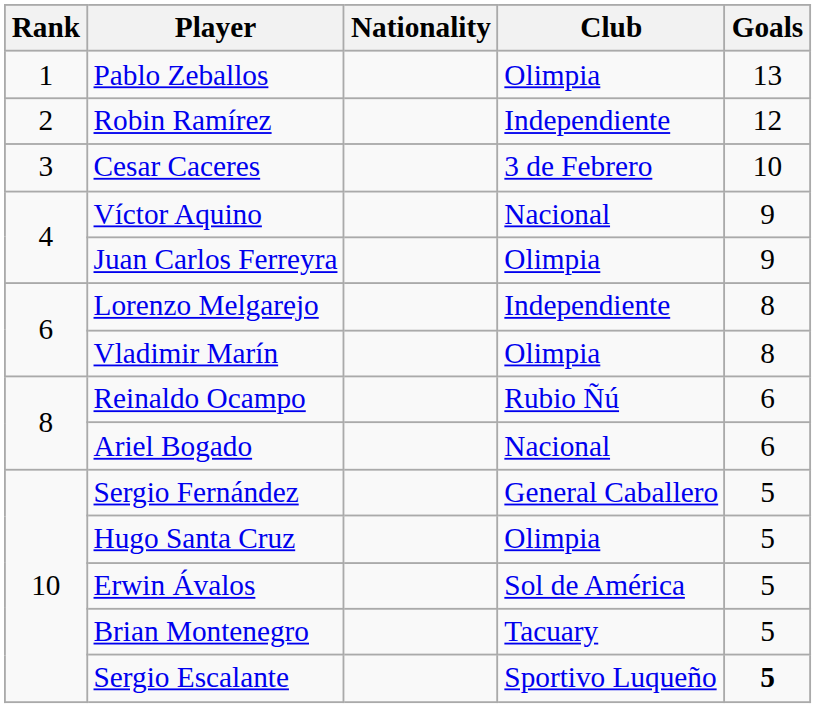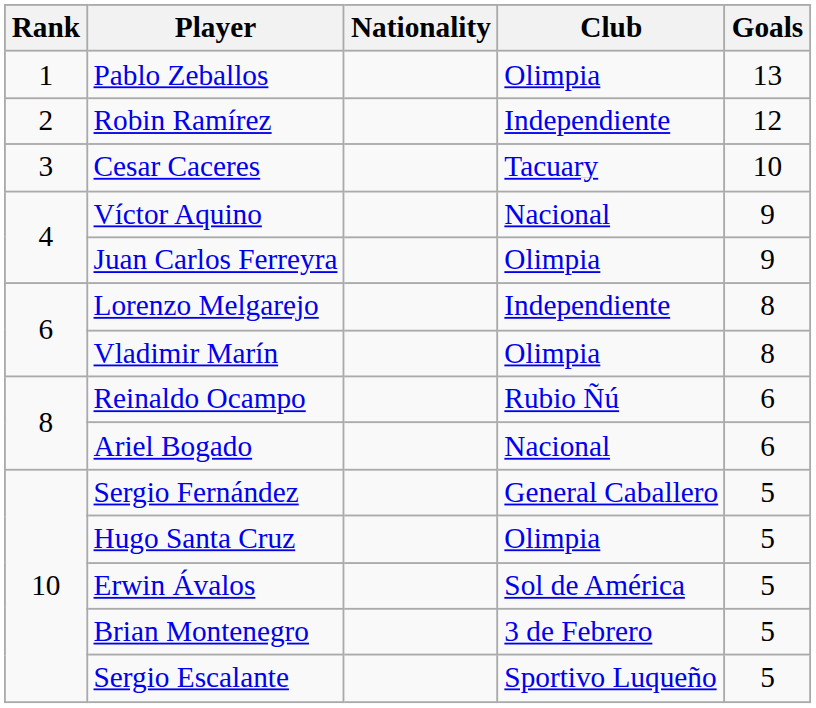Cesar Caceres | Club: 3 de Febrero -> Tacuary
Brian Montenegro | Club: Tacuary -> 3 de Febrero
Sergio Escalante | Goals: bold -> normal
